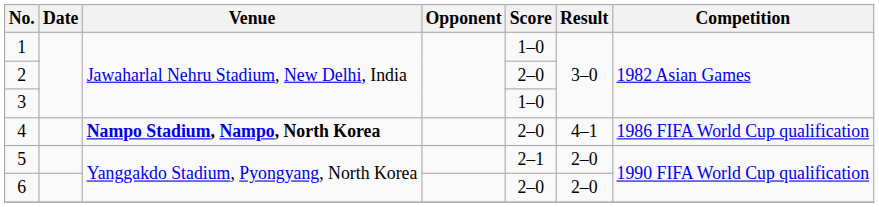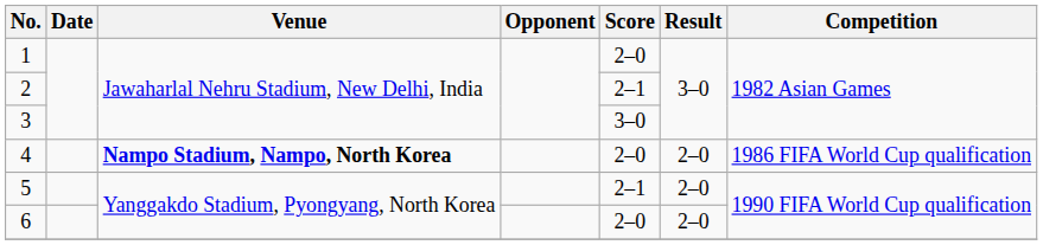1 | Score: 1–0 -> 2–0
2 | Score: 2–0 -> 2–1
3 | Score: 1–0 -> 3–0
4 | Result: 4–1 -> 2–0
